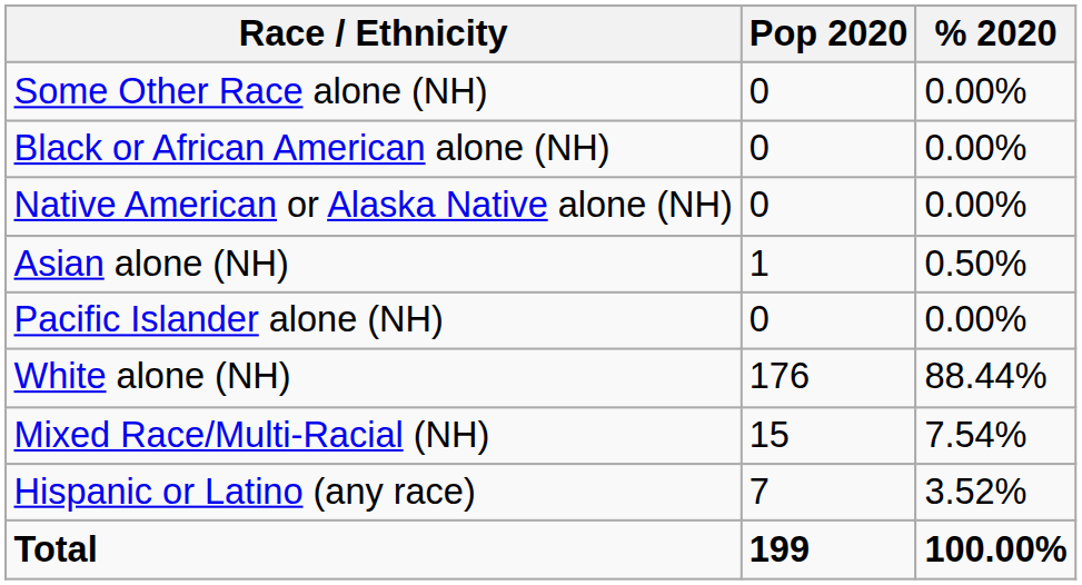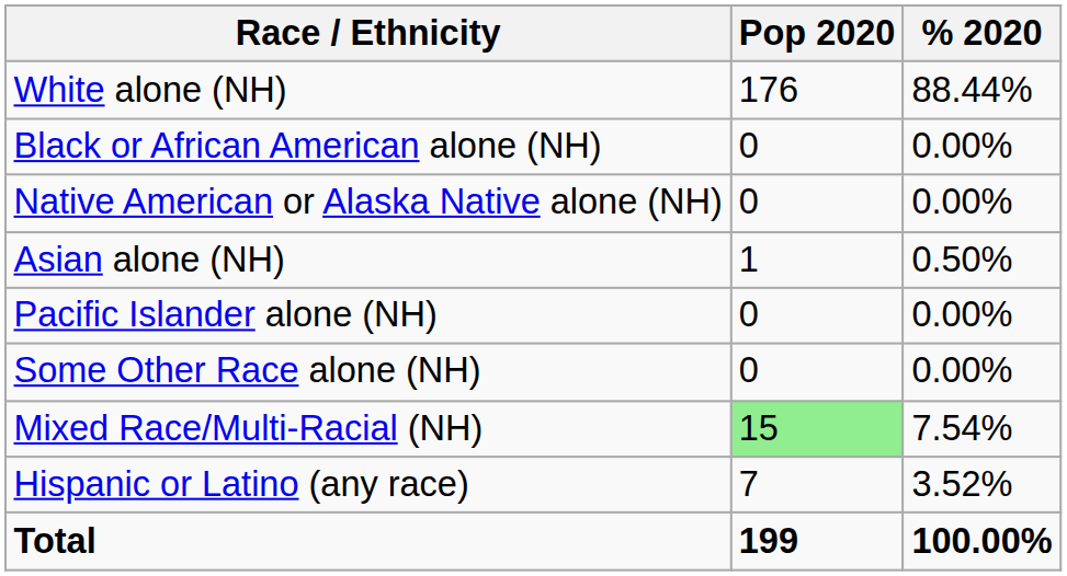rows swapped: White alone (NH) <-> Some Other Race alone (NH)
Mixed Race/Multi-Racial (NH) | Pop 2020: no background -> lightgreen background
